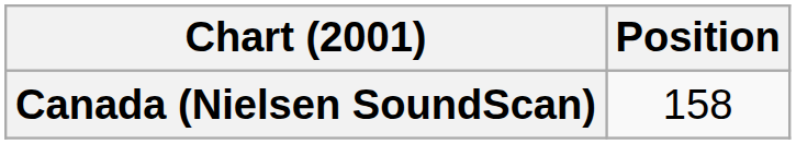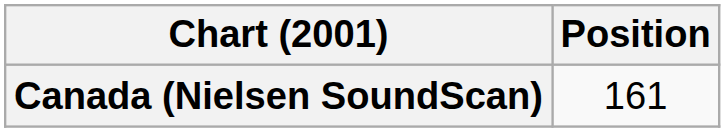Canada (Nielsen SoundScan) | Position: 158 -> 161
